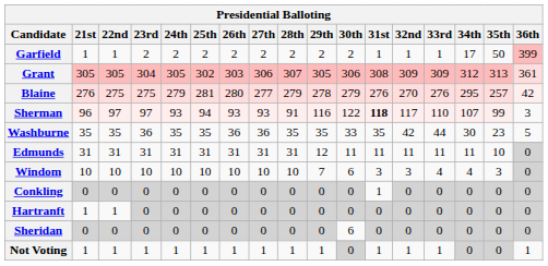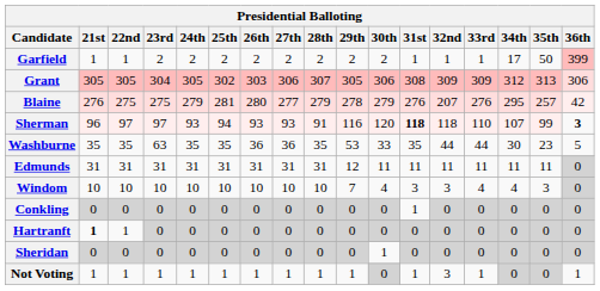Grant | 36th: 361 -> 306
Blaine | 32nd: 270 -> 207
Sherman | 30th: 122 -> 120
Sherman | 32nd: 117 -> 118
Sherman | 36th: normal -> bold
Washburne | 23rd: 36 -> 63
Washburne | 29th: 35 -> 53
Washburne | 32nd: 42 -> 44
Edmunds | 35th: 10 -> 11
Windom | 30th: 6 -> 4
Hartranft | 21st: normal -> bold
Sheridan | 30th: 6 -> 1
Not Voting | 32nd: 1 -> 3
